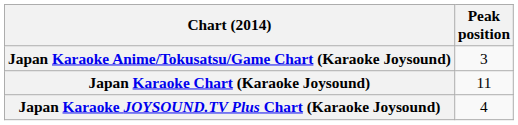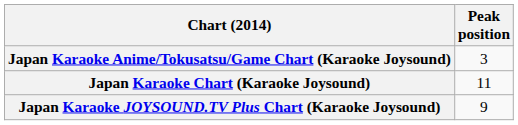Japan Karaoke JOYSOUND.TV Plus Chart (Karaoke Joysound) | Peak position: 4 -> 9
